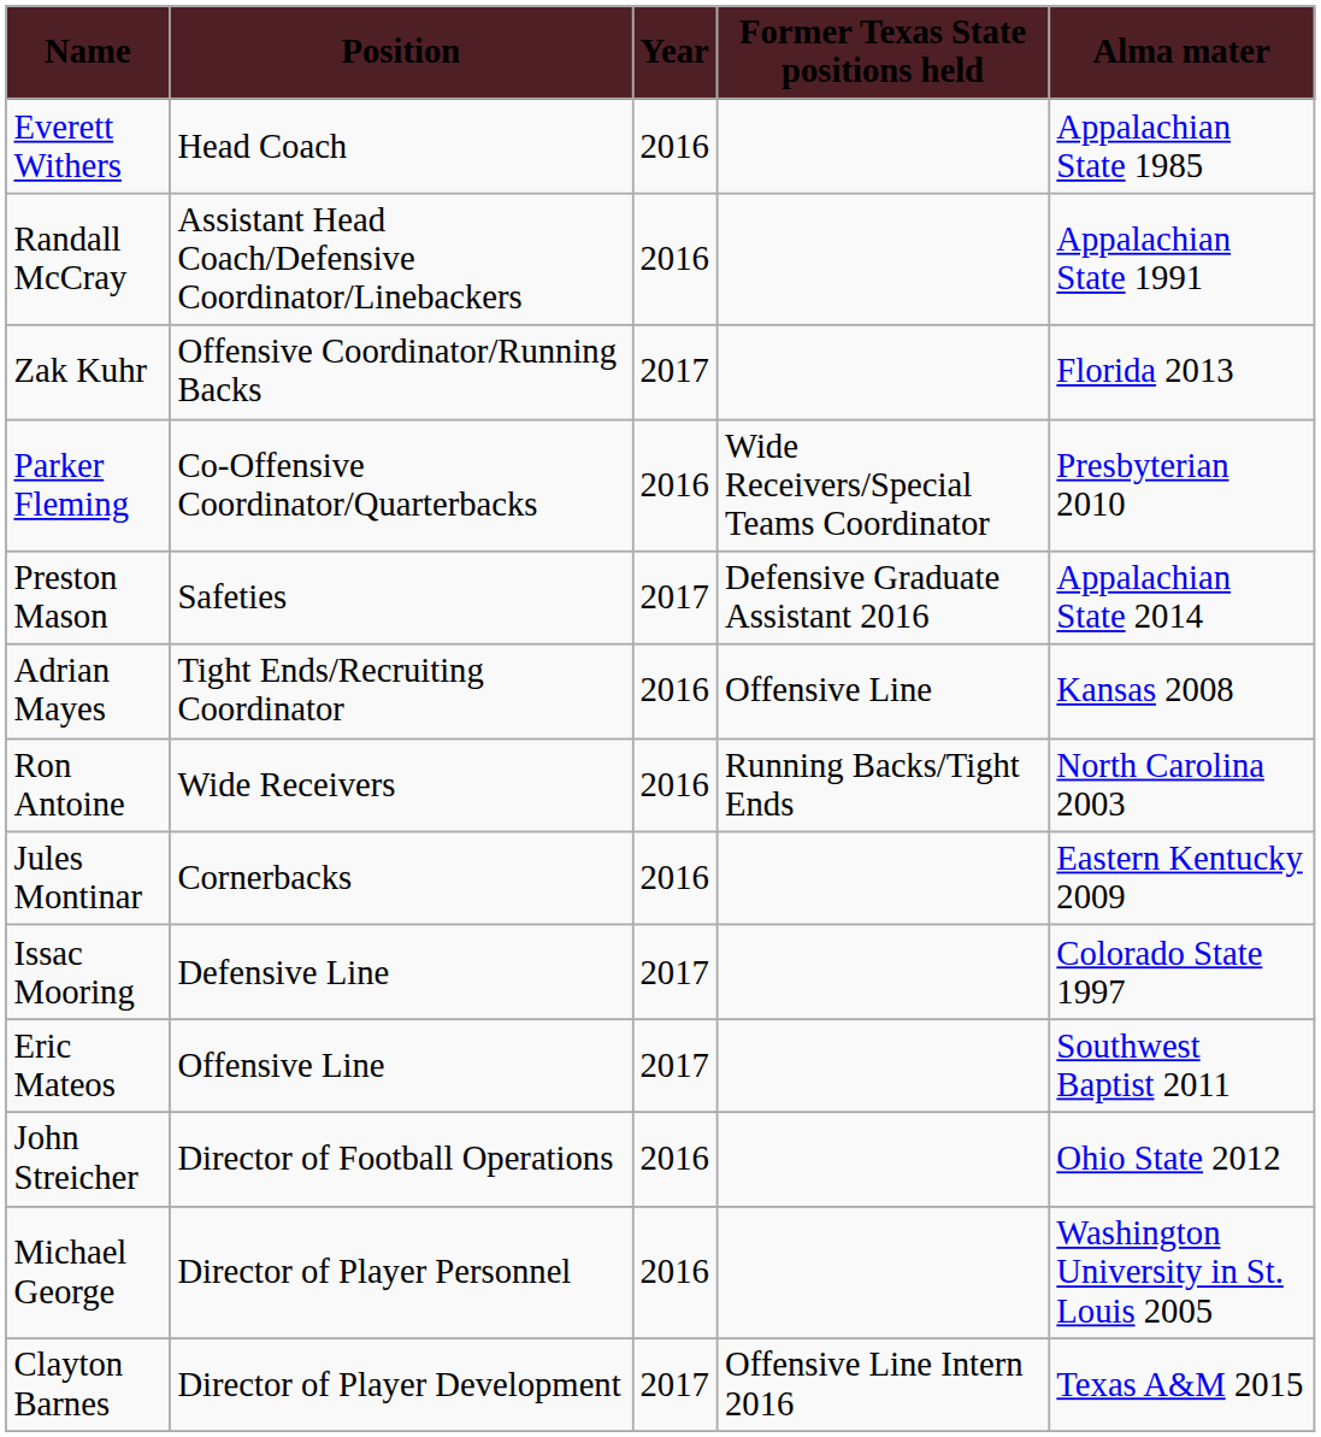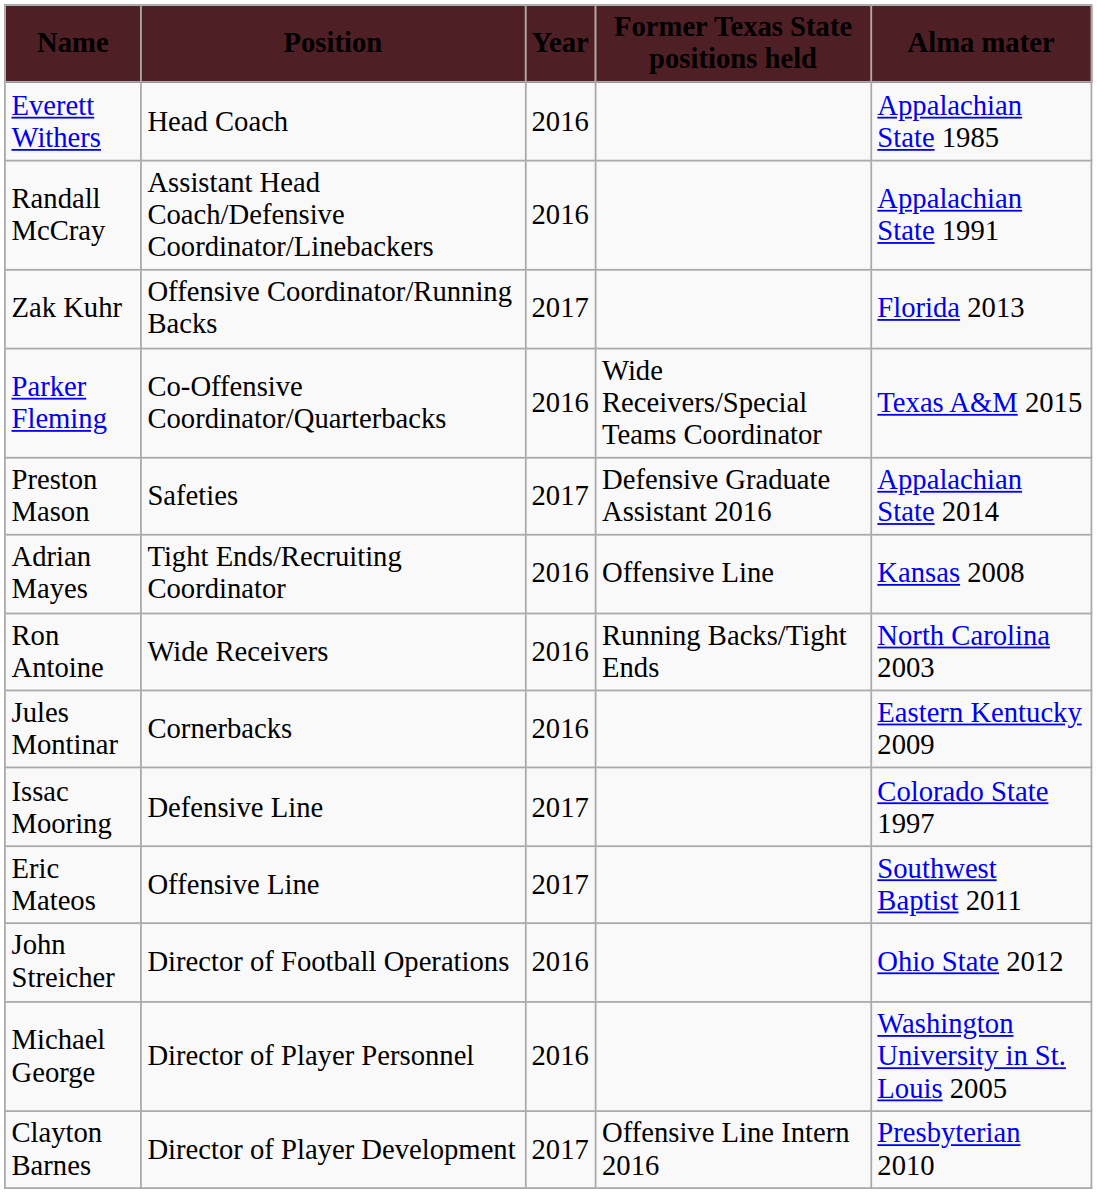Parker Fleming | column 5: Presbyterian 2010 -> Texas A&M 2015
Clayton Barnes | column 5: Texas A&M 2015 -> Presbyterian 2010
